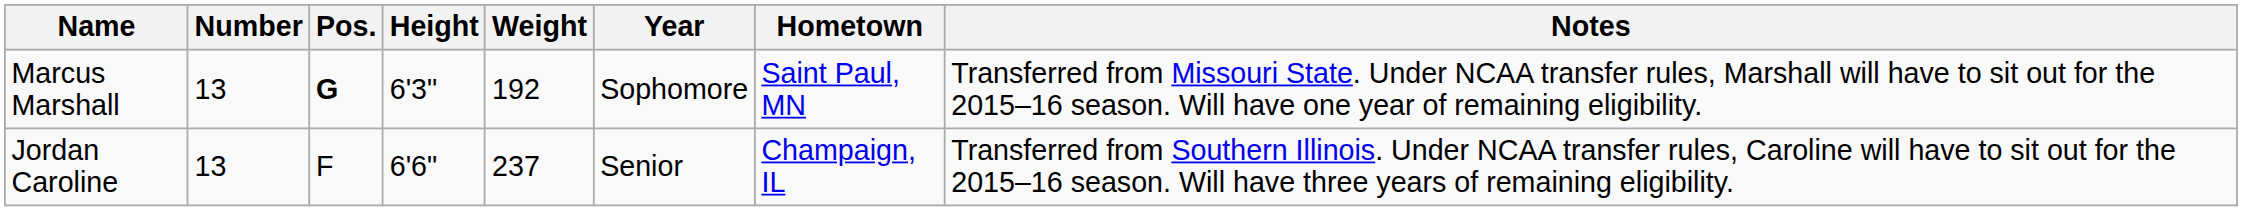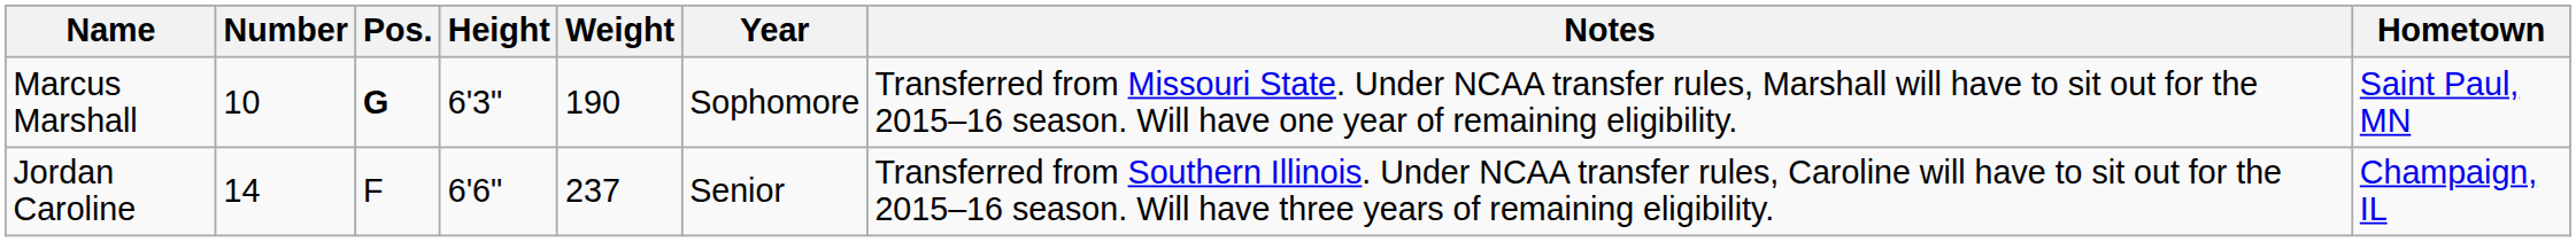columns swapped: Hometown <-> Notes
Marcus Marshall | Number: 13 -> 10
Marcus Marshall | Weight: 192 -> 190
Jordan Caroline | Number: 13 -> 14
